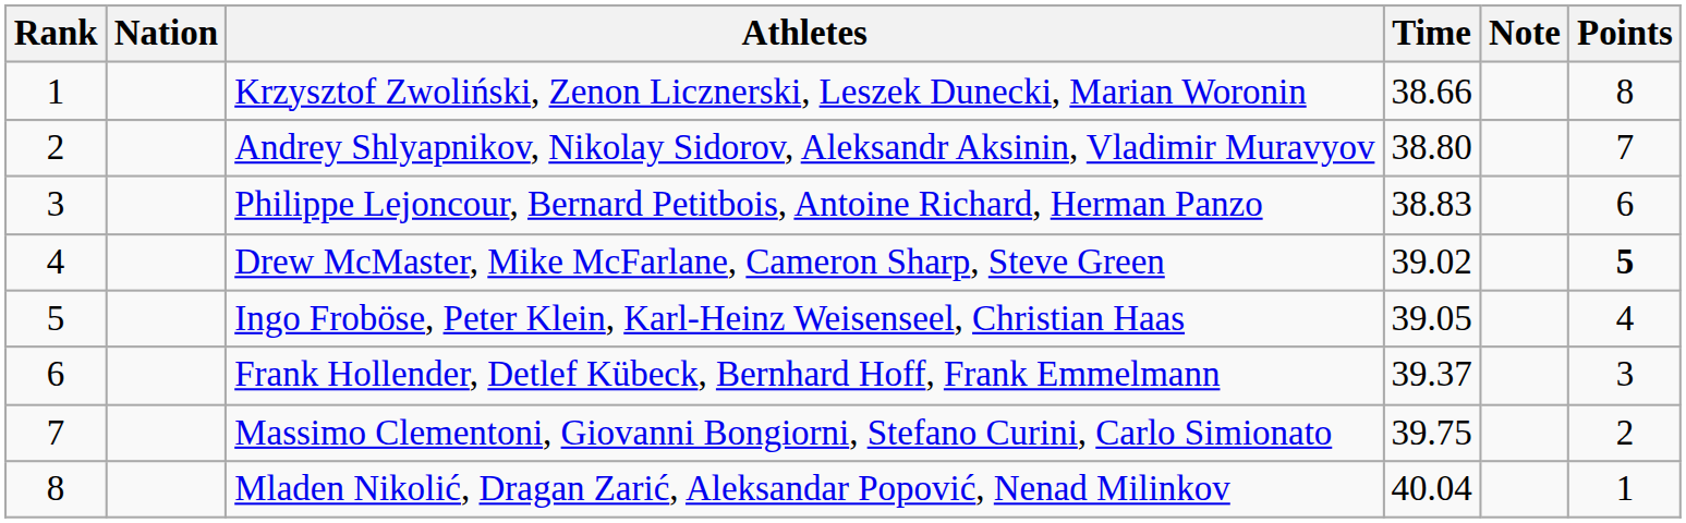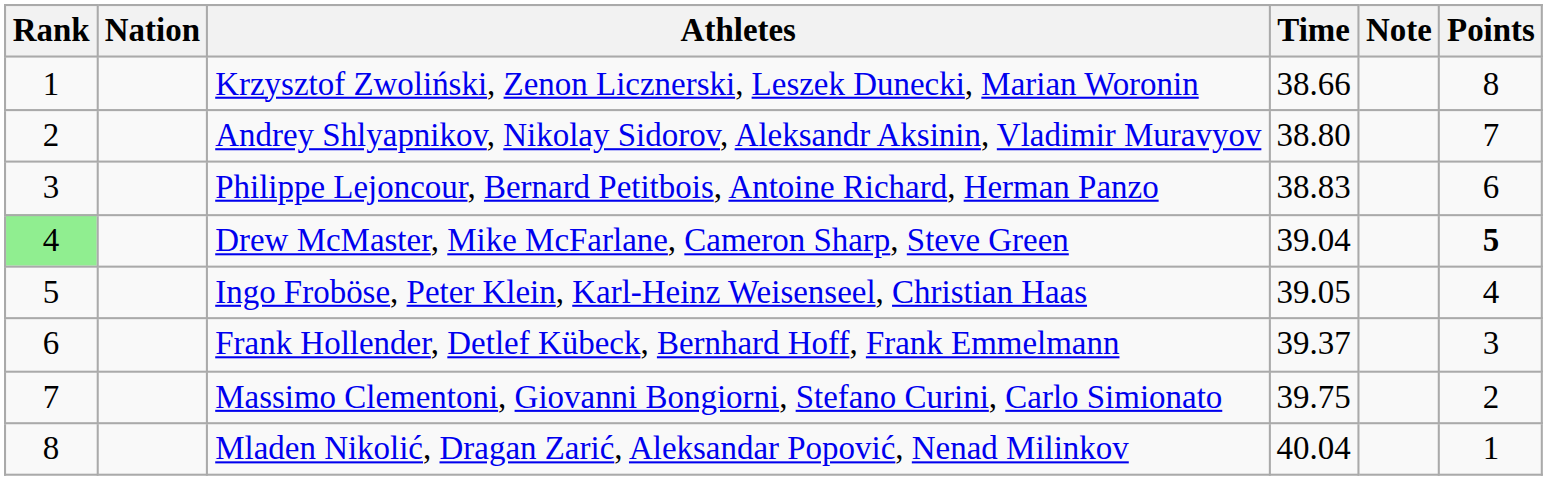Drew McMaster, Mike McFarlane, Cameron Sharp, Steve Green | Rank: no background -> lightgreen background
Drew McMaster, Mike McFarlane, Cameron Sharp, Steve Green | Time: 39.02 -> 39.04
